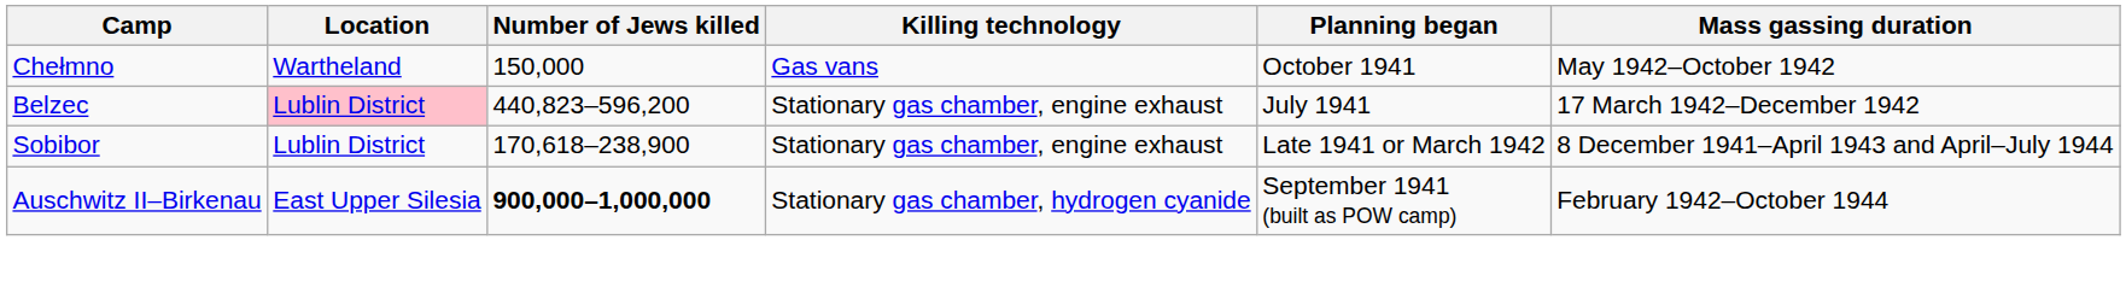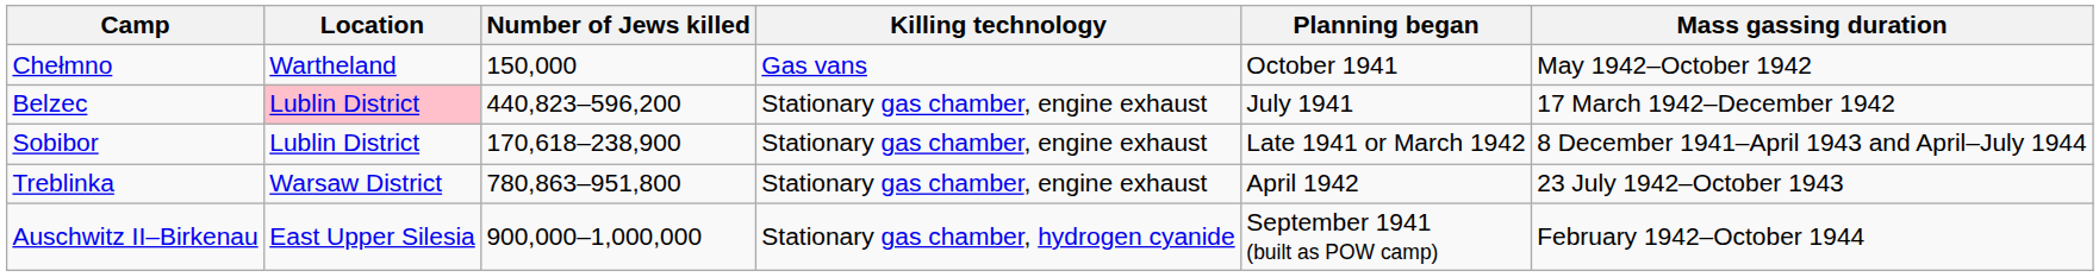+ row: Treblinka | Warsaw District | 780,863–951,800 | Stationary gas chamber, engine exhaust | April 1942 | 23 July 1942–October 1943
Auschwitz II–Birkenau | Number of Jews killed: bold -> normal
